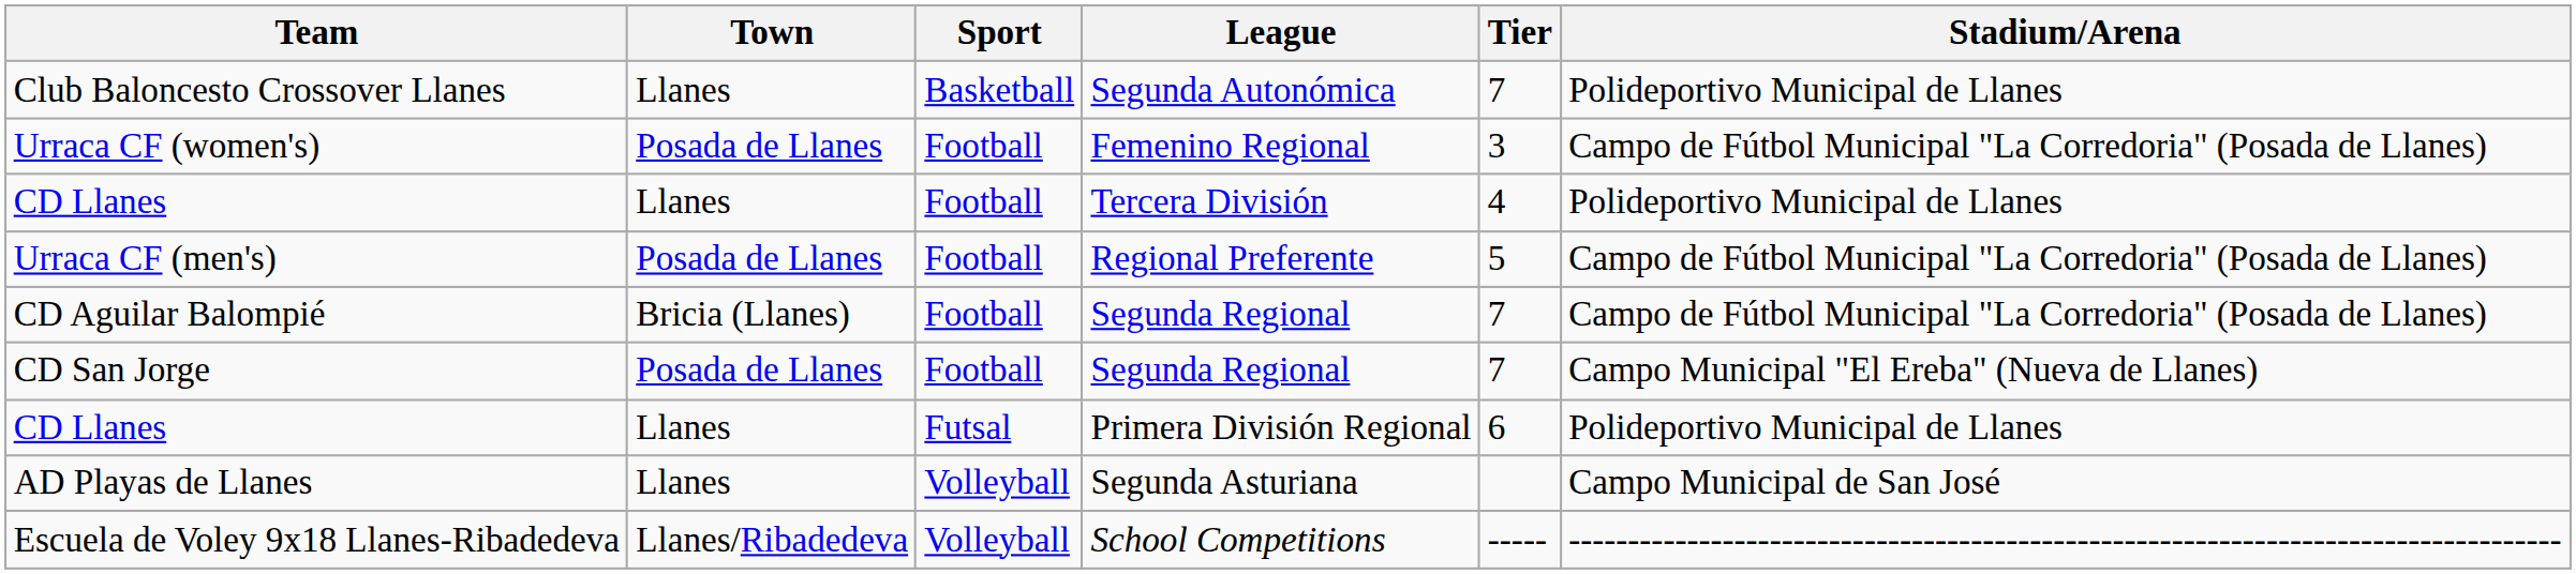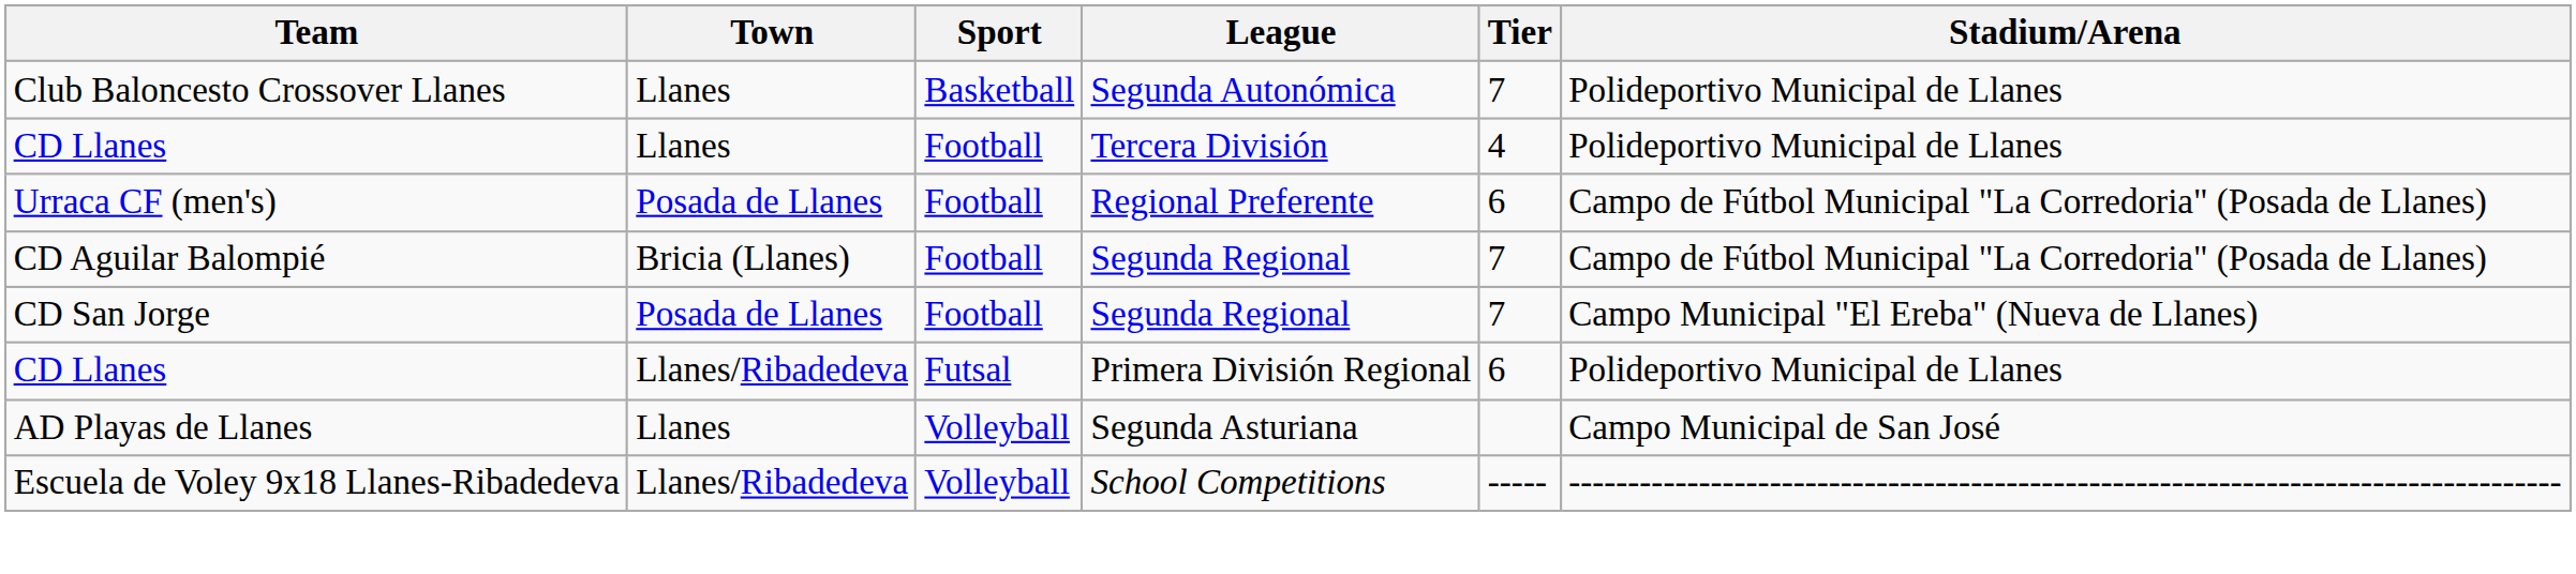- row: Urraca CF (women's) | Posada de Llanes | Football | Femenino Regional | 3 | Campo de Fútbol Municipal "La Corredoria" (Posada de Llanes)
Urraca CF (men's) | Tier: 5 -> 6
CD Llanes / Primera División Regional | Town: Llanes -> Llanes/Ribadedeva
